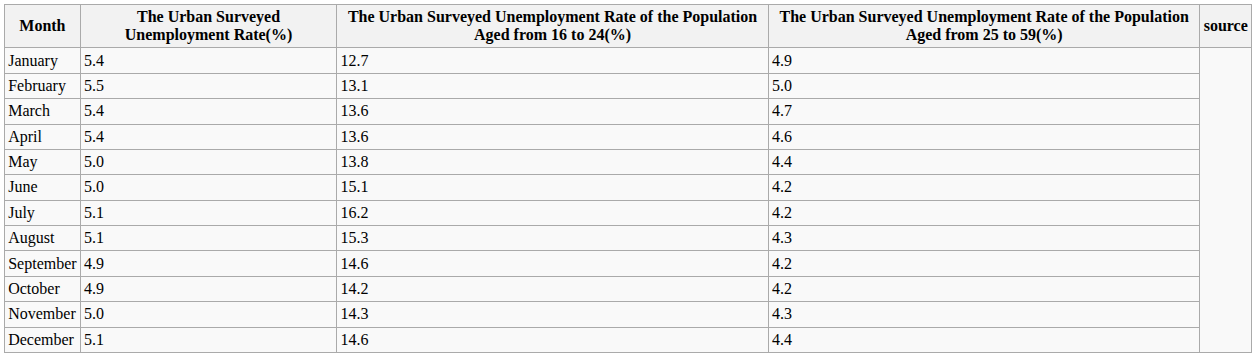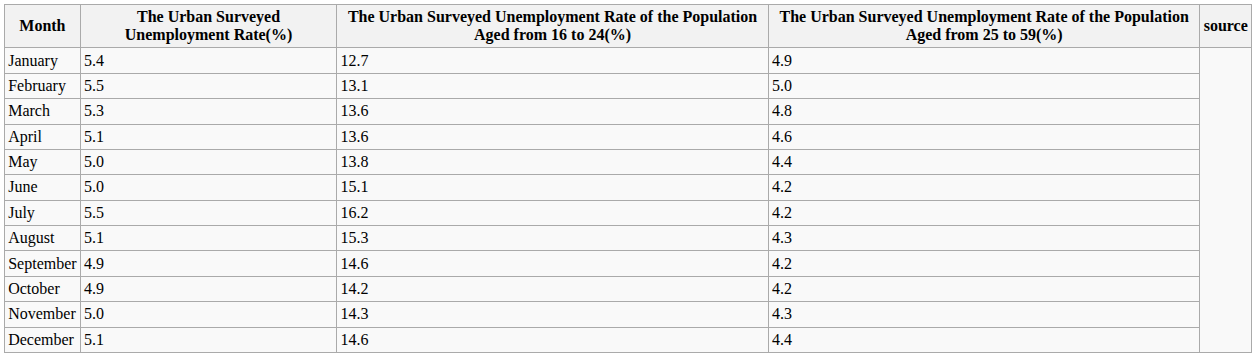March | The Urban Surveyed Unemployment Rate(%): 5.4 -> 5.3
March | column 4: 4.7 -> 4.8
April | The Urban Surveyed Unemployment Rate(%): 5.4 -> 5.1
July | The Urban Surveyed Unemployment Rate(%): 5.1 -> 5.5
